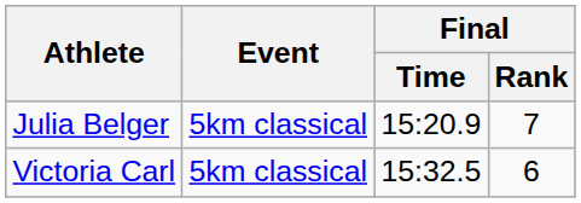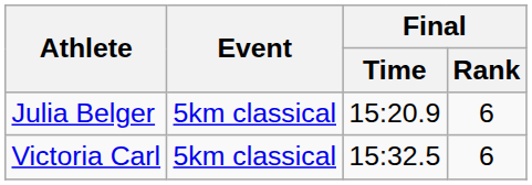Julia Belger | Final / Rank: 7 -> 6
